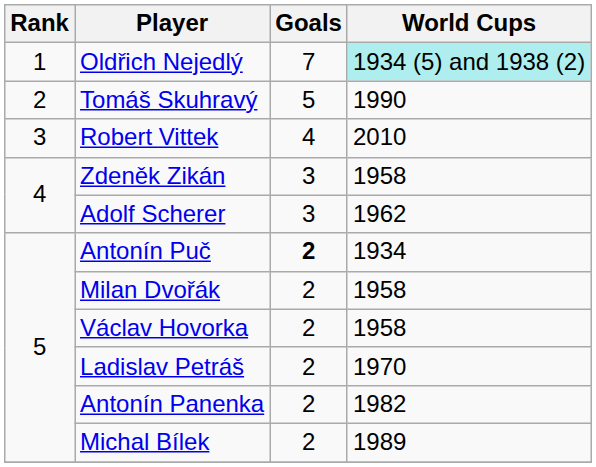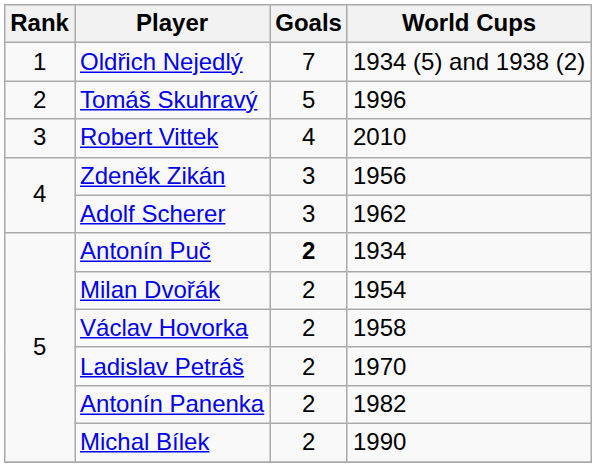Oldřich Nejedlý | World Cups: paleturquoise background -> no background
Tomáš Skuhravý | World Cups: 1990 -> 1996
Zdeněk Zikán | World Cups: 1958 -> 1956
Milan Dvořák | World Cups: 1958 -> 1954
Michal Bílek | World Cups: 1989 -> 1990
